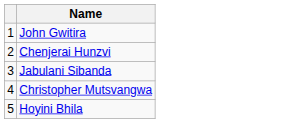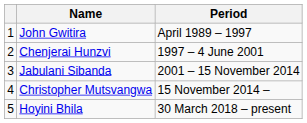+ column: Period | April 1989 – 1997 | 1997 – 4 June 2001 | 2001 – 15 November 2014 | 15 November 2014 – | 30 March 2018 – present
